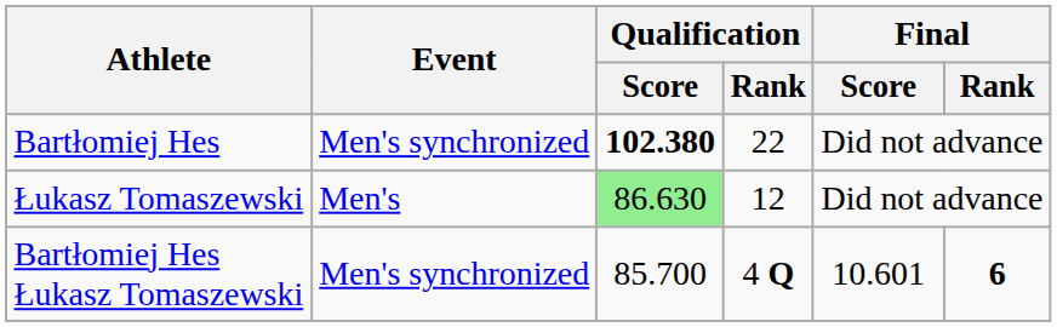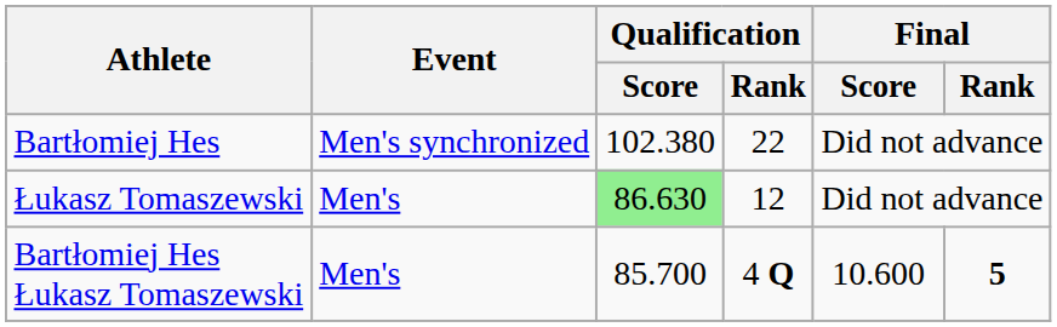Bartłomiej Hes | Qualification / Score: bold -> normal
Bartłomiej Hes Łukasz Tomaszewski | Event: Men's synchronized -> Men's
Bartłomiej Hes Łukasz Tomaszewski | Final / Score: 10.601 -> 10.600
Bartłomiej Hes Łukasz Tomaszewski | Final / Rank: 6 -> 5
